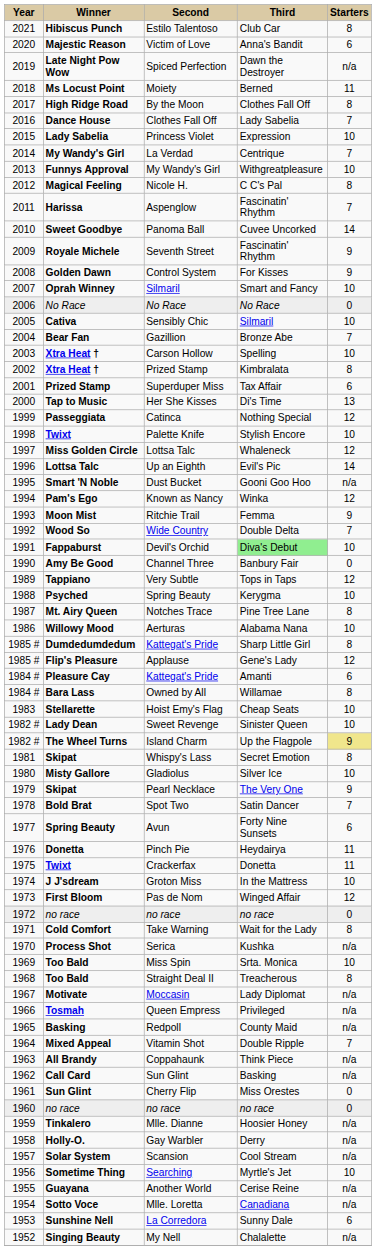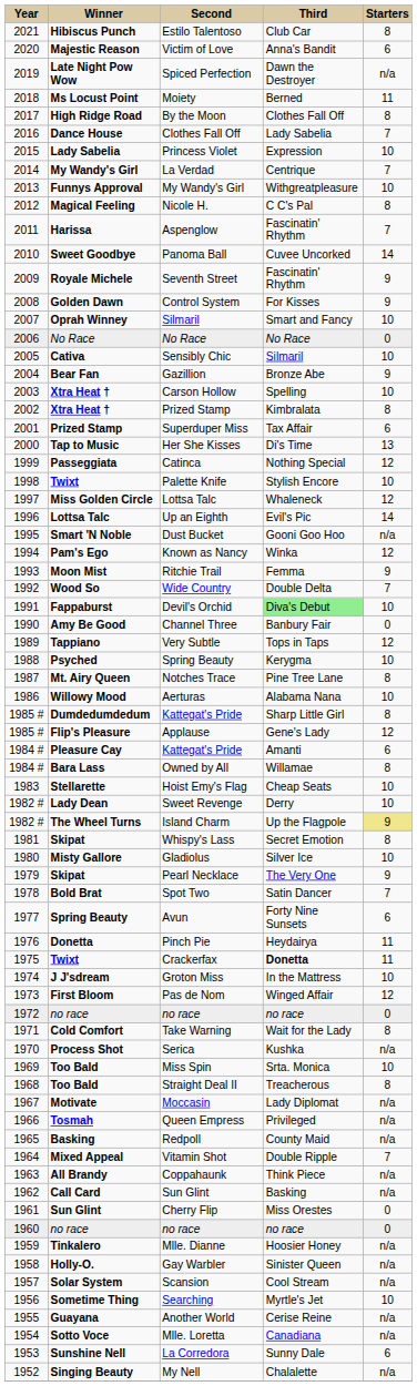Gazillion | column 5: 7 -> 9
Sweet Revenge | column 4: Sinister Queen -> Derry
Crackerfax | column 4: normal -> bold
Gay Warbler | column 4: Derry -> Sinister Queen
